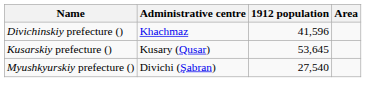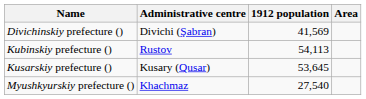Divichinskiy prefecture () | Administrative centre: Khachmaz -> Divichi (Şabran)
Divichinskiy prefecture () | 1912 population: 41,596 -> 41,569
+ row: Kubinskiy prefecture () | Rustov | 54,113
Myushkyurskiy prefecture () | Administrative centre: Divichi (Şabran) -> Khachmaz
